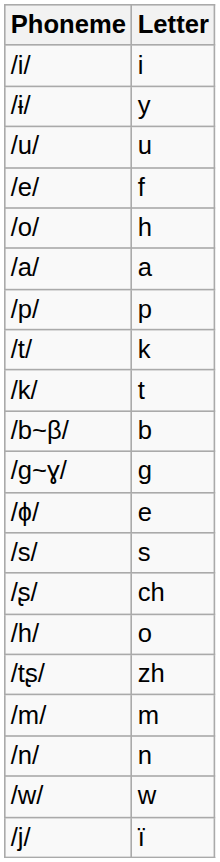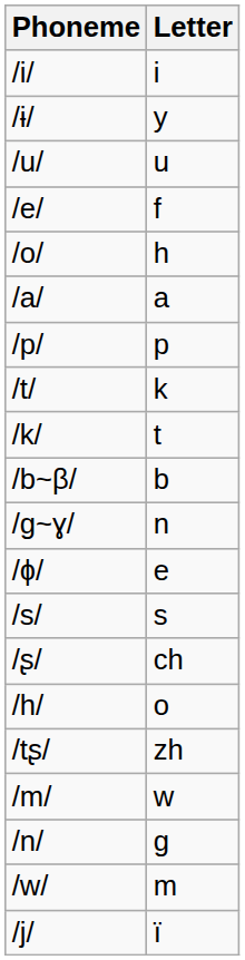/g~ɣ/ | Letter: g -> n
/m/ | Letter: m -> w
/n/ | Letter: n -> g
/w/ | Letter: w -> m
